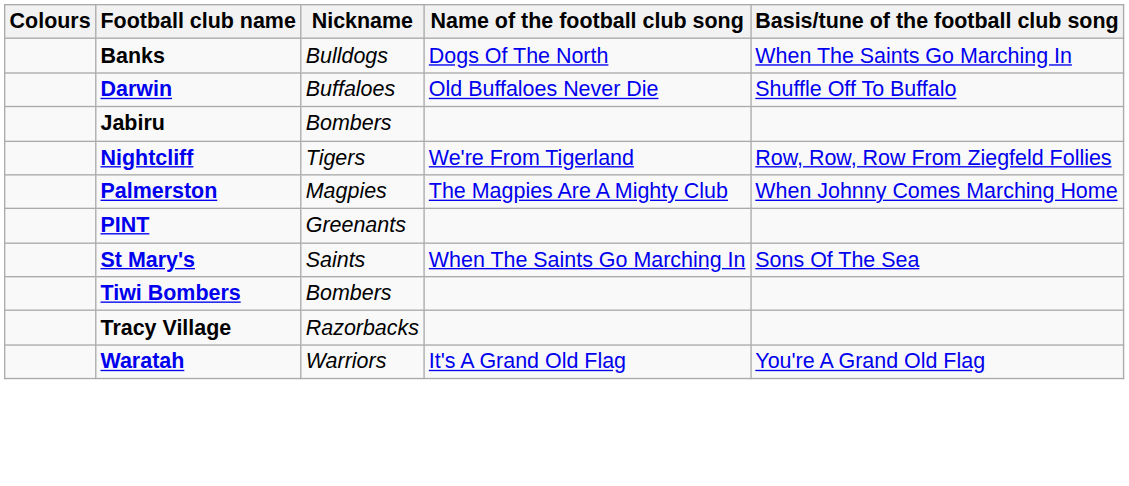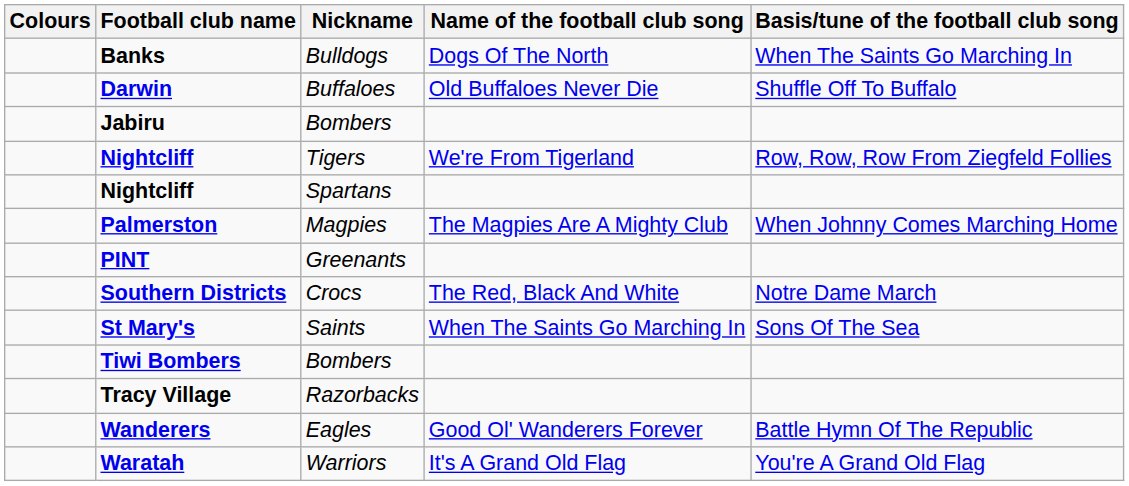+ row: Nightcliff | Spartans
+ row: Southern Districts | Crocs | The Red, Black And White | Notre Dame March
+ row: Wanderers | Eagles | Good Ol' Wanderers Forever | Battle Hymn Of The Republic
